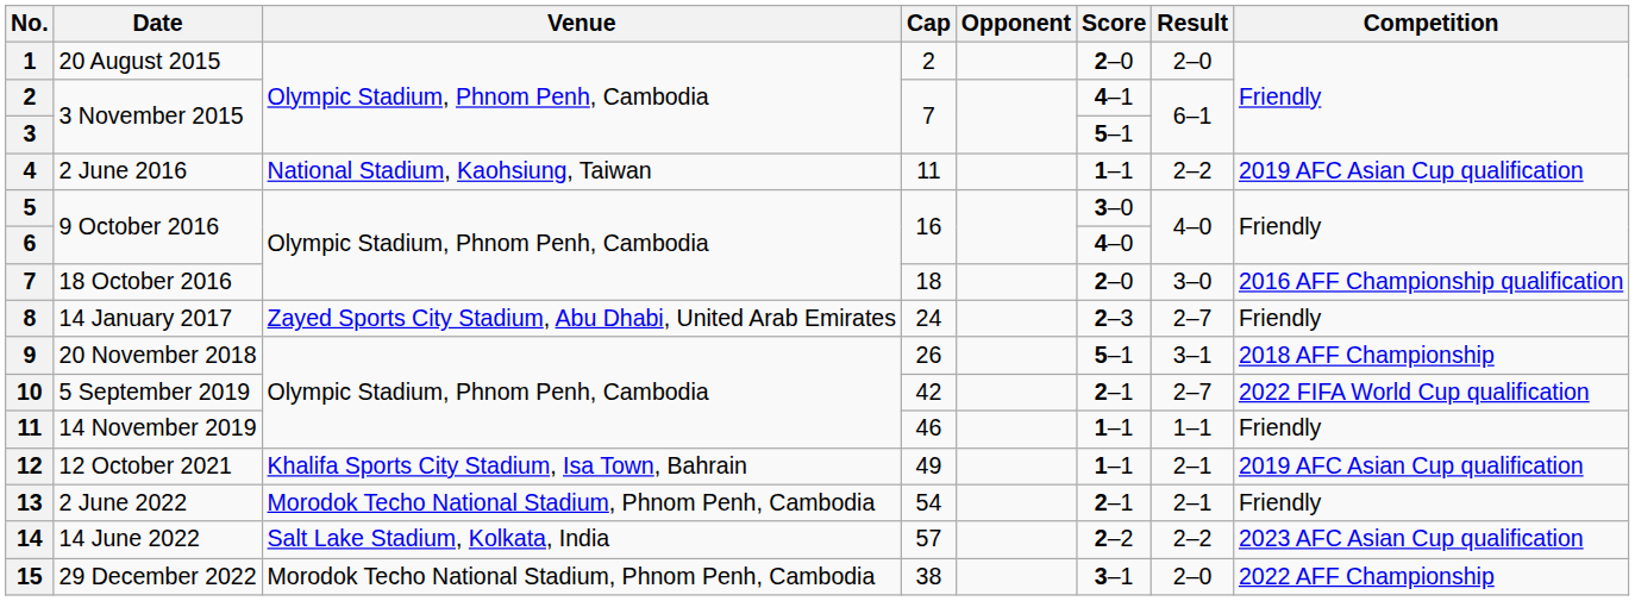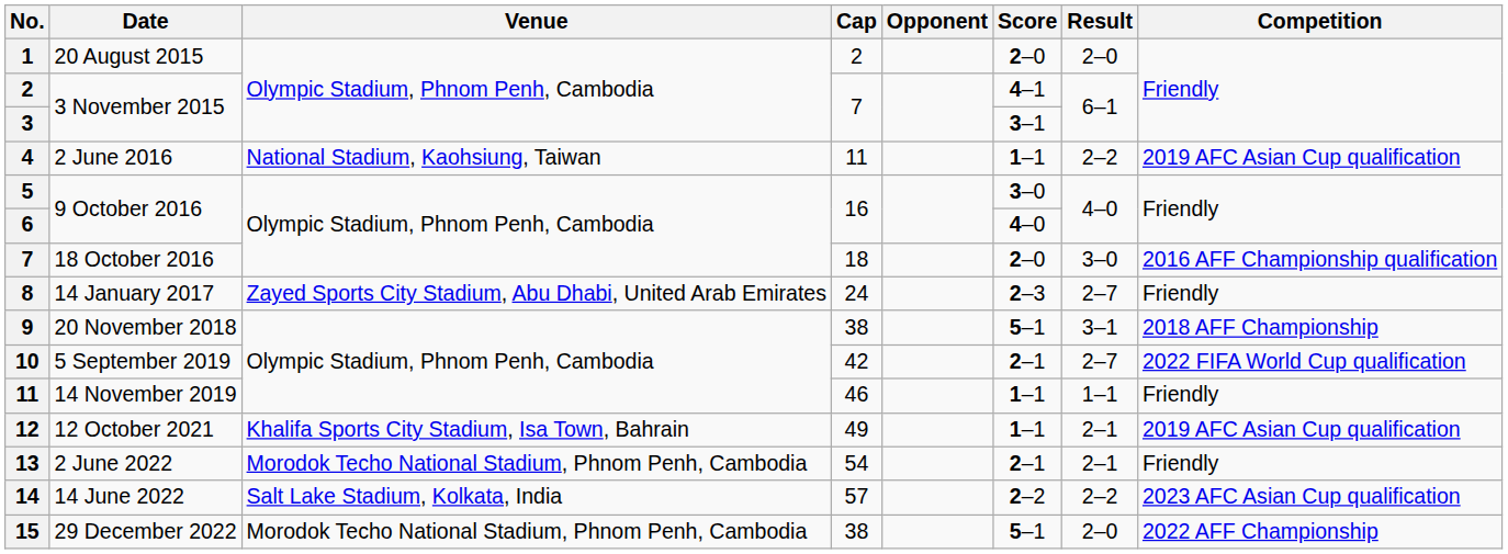3 | Score: 5–1 -> 3–1
9 | Cap: 26 -> 38
15 | Score: 3–1 -> 5–1
